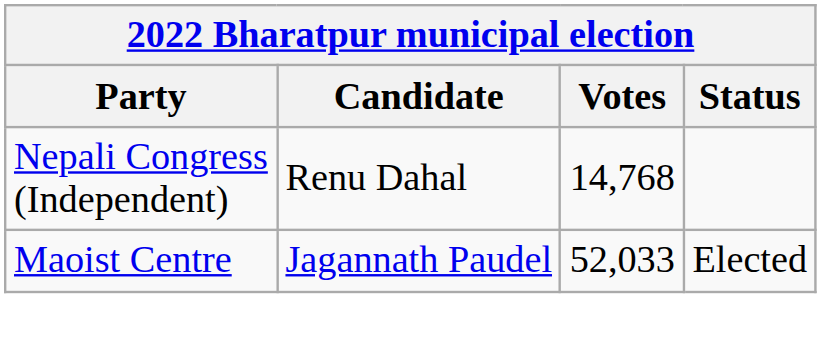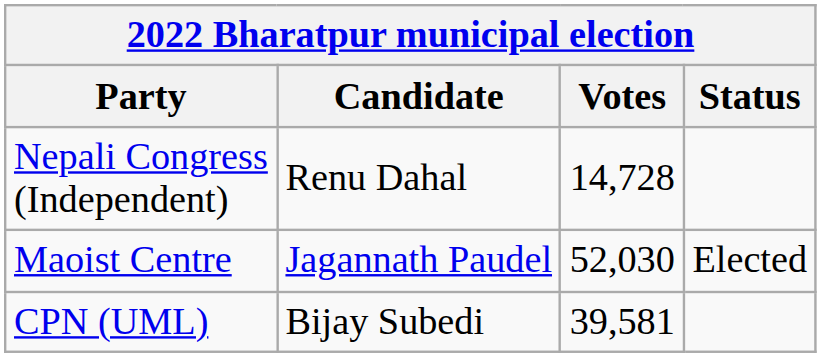Nepali Congress (Independent) | Votes: 14,768 -> 14,728
Maoist Centre | Votes: 52,033 -> 52,030
+ row: CPN (UML) | Bijay Subedi | 39,581
